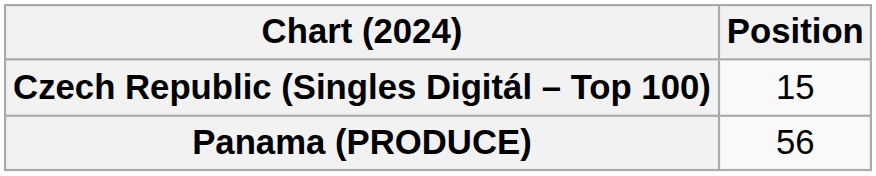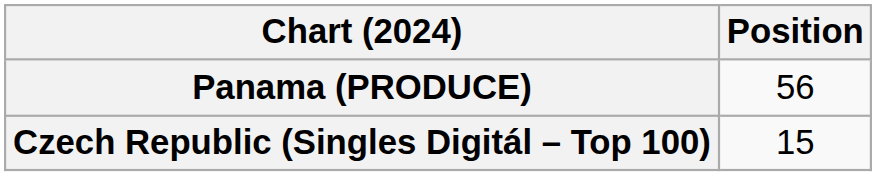rows swapped: Czech Republic (Singles Digitál – Top 100) <-> Panama (PRODUCE)
